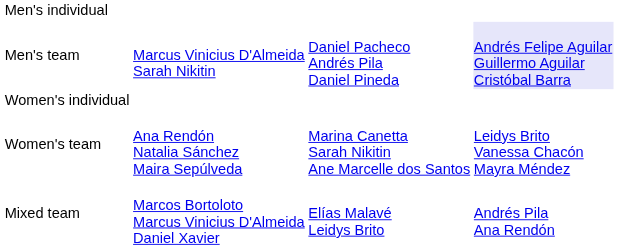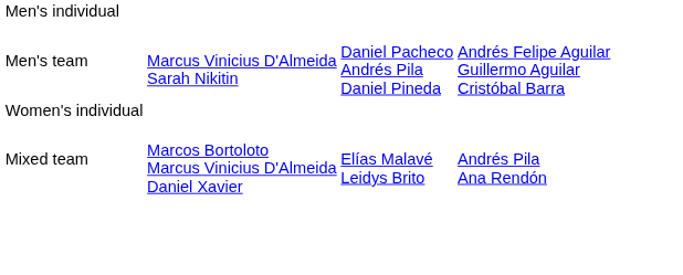Men's team | column 4: lavender background -> no background
- row: Women's team | Ana Rendón Natalia Sánchez Maira Sepúlveda | Marina Canetta Sarah Nikitin Ane Marcelle dos Santos | Leidys Brito Vanessa Chacón Mayra Méndez
